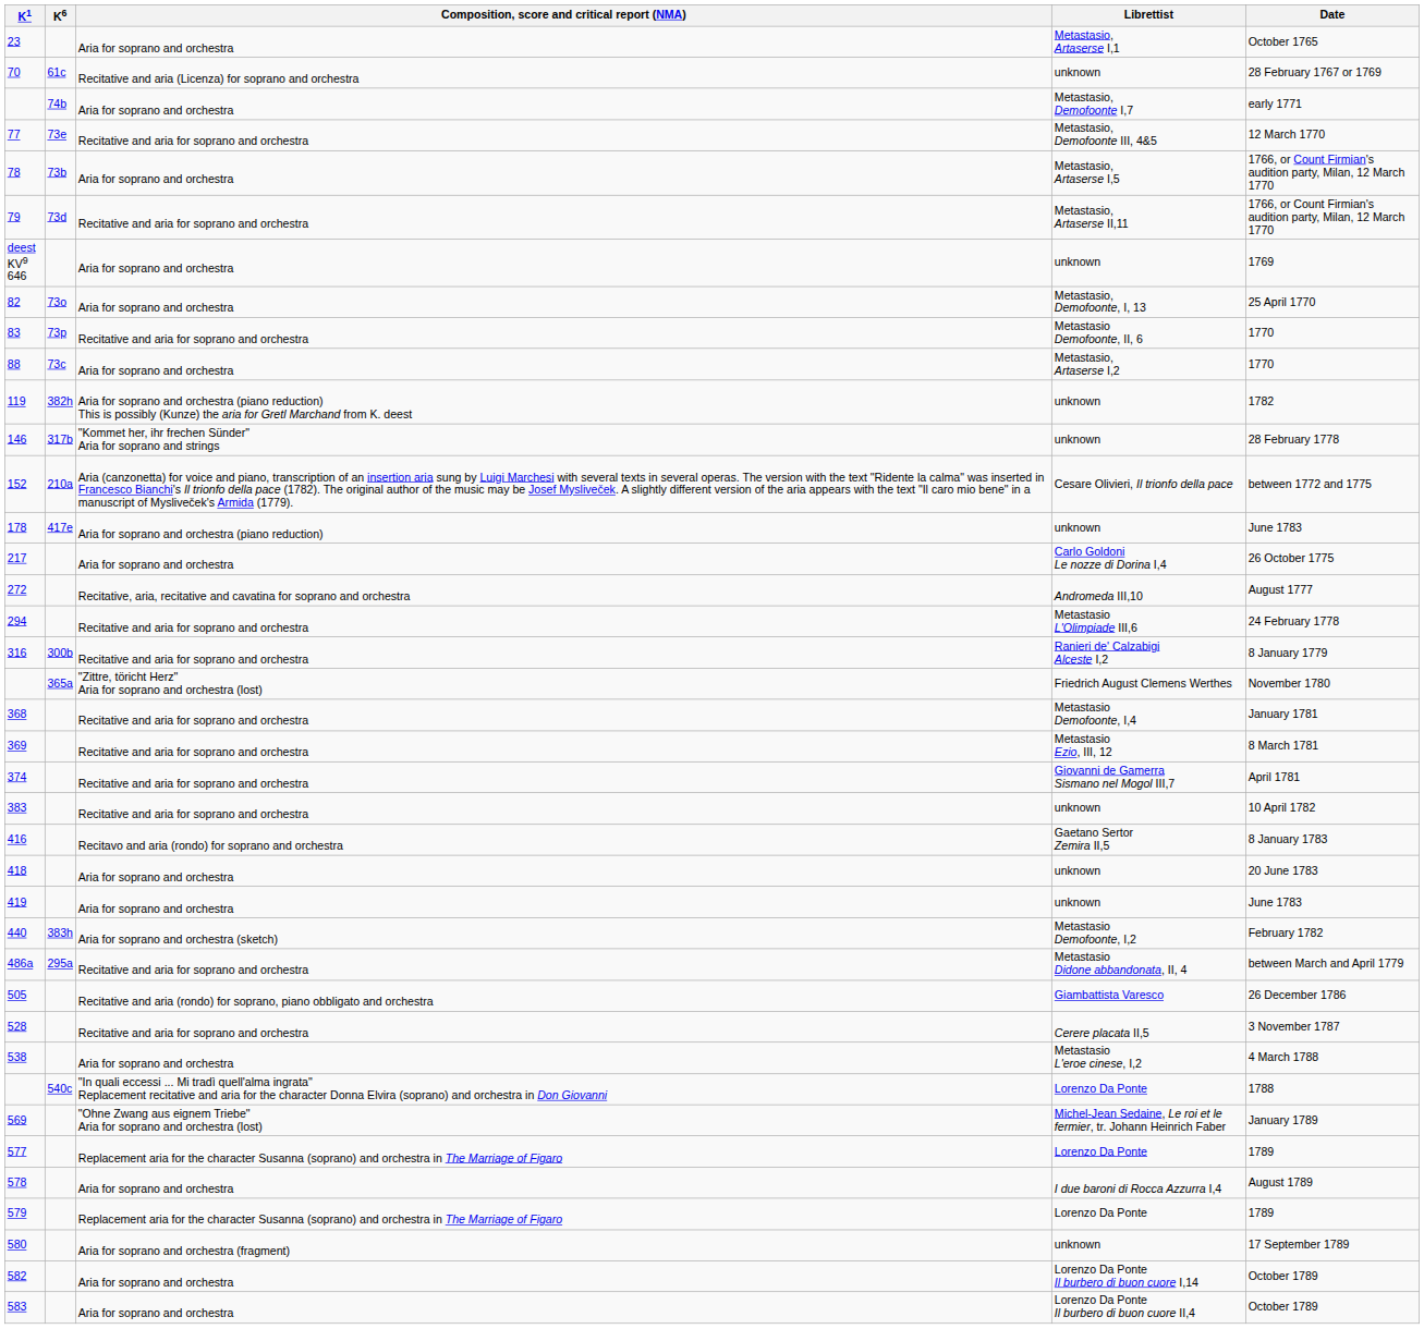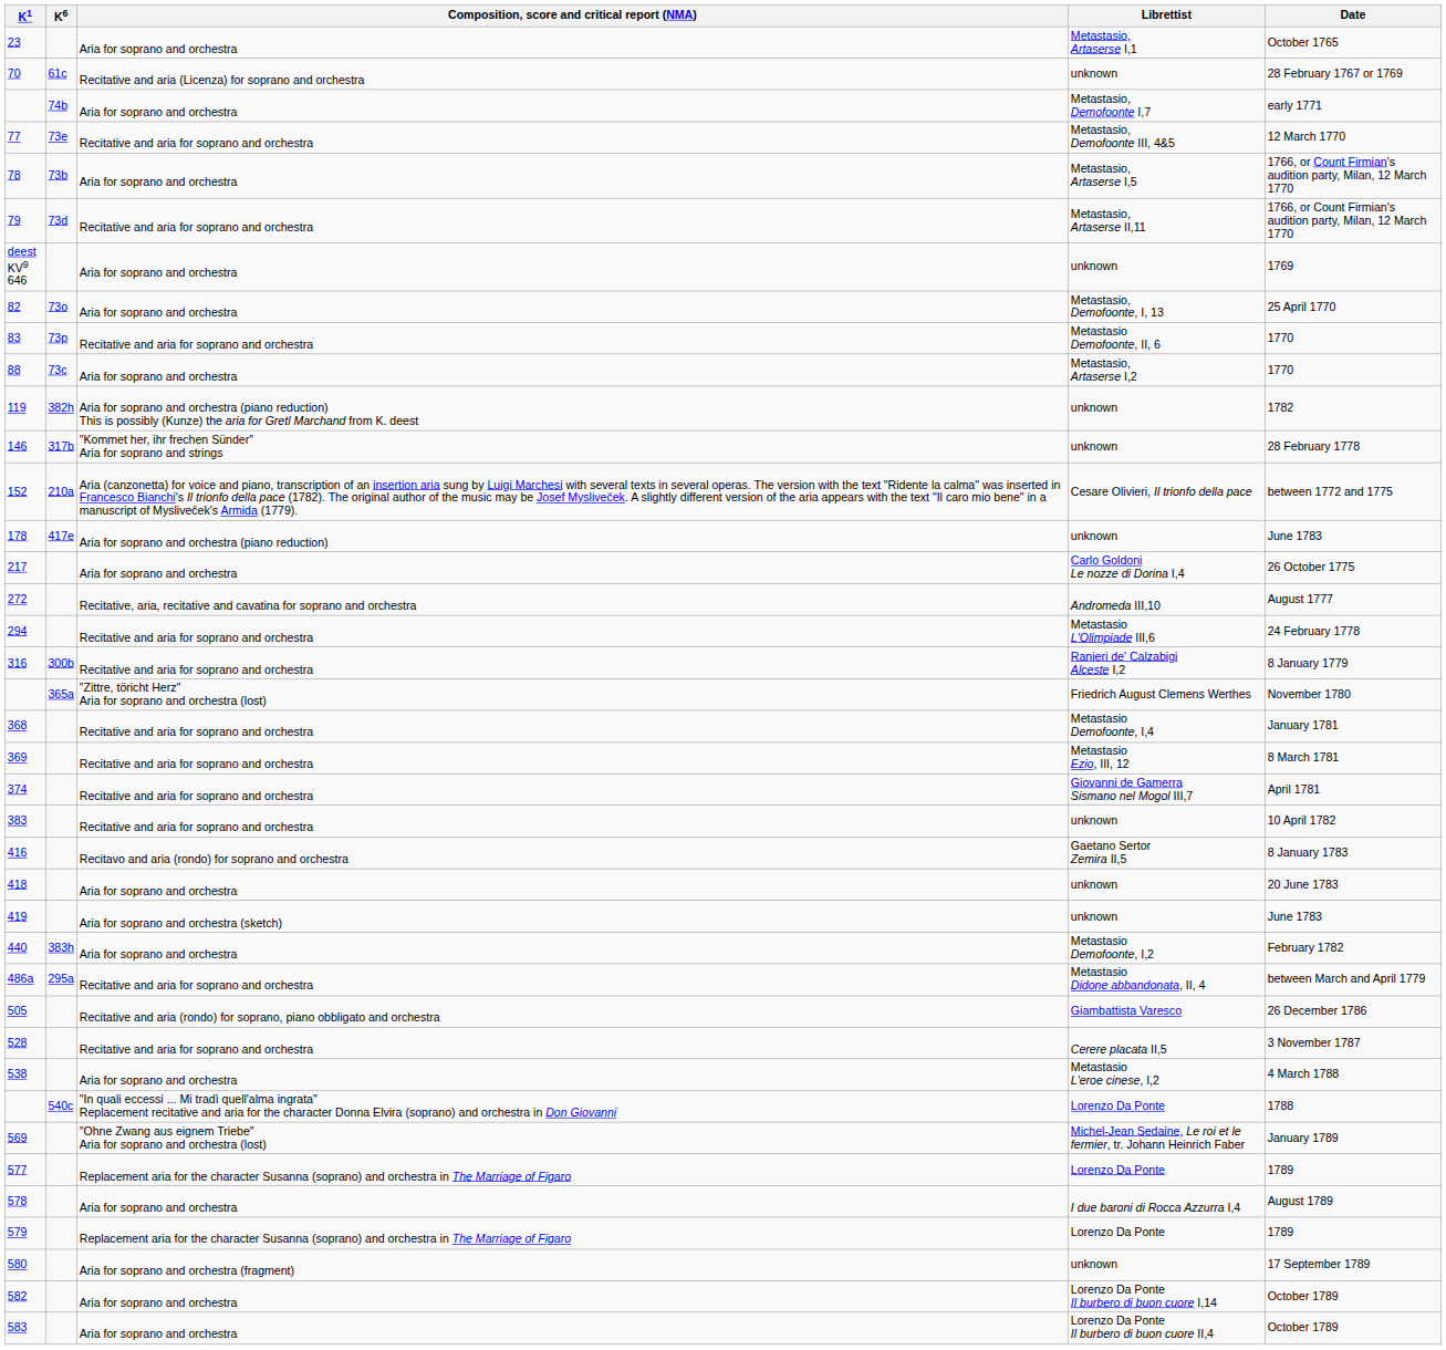419 | Composition, score and critical report (NMA): Aria for soprano and orchestra -> Aria for soprano and orchestra (sketch)
440 | Composition, score and critical report (NMA): Aria for soprano and orchestra (sketch) -> Aria for soprano and orchestra
